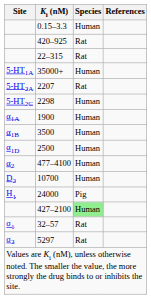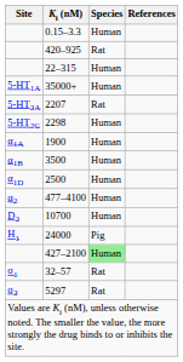22–315 | Species: Rat -> Human
